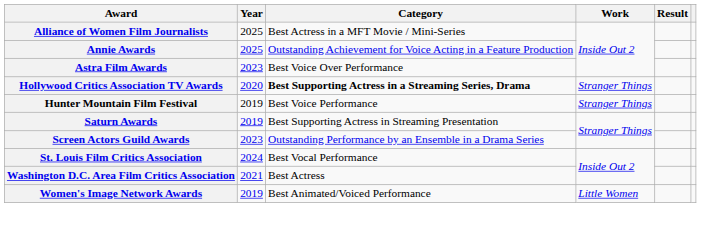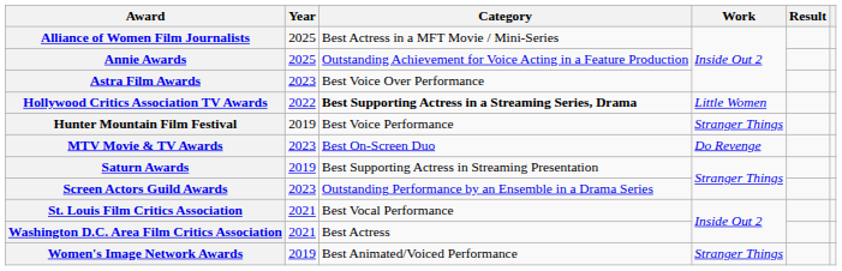Hollywood Critics Association TV Awards | Year: 2020 -> 2022
Hollywood Critics Association TV Awards | Work: Stranger Things -> Little Women
+ row: MTV Movie & TV Awards | 2023 | Best On-Screen Duo | Do Revenge
St. Louis Film Critics Association | Year: 2024 -> 2021
Women's Image Network Awards | Work: Little Women -> Stranger Things
